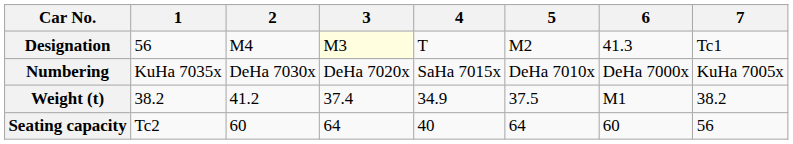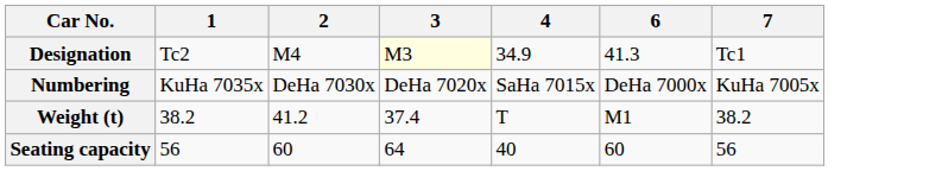- column: 5 | M2 | DeHa 7010x | 37.5 | 64
Designation | 1: 56 -> Tc2
Designation | 4: T -> 34.9
Weight (t) | 4: 34.9 -> T
Seating capacity | 1: Tc2 -> 56
